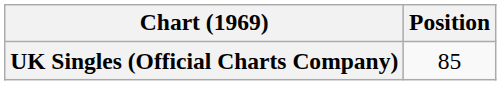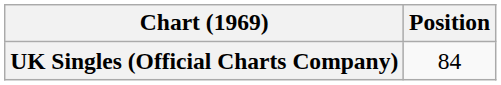UK Singles (Official Charts Company) | Position: 85 -> 84
